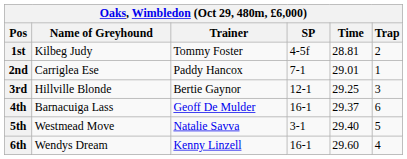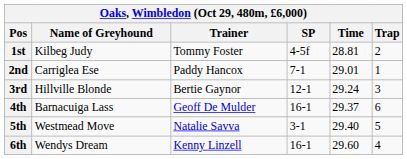3rd | Time: 29.25 -> 29.24
